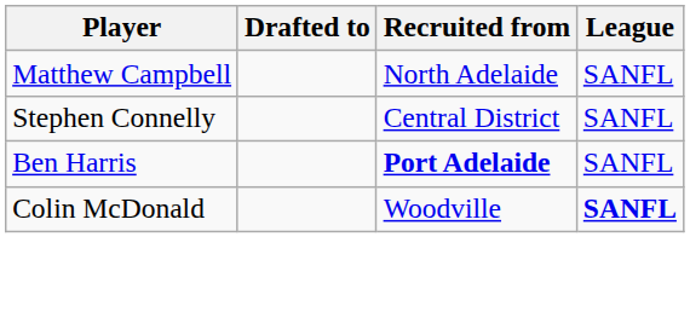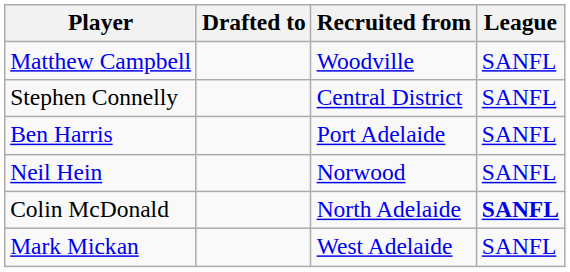Matthew Campbell | Recruited from: North Adelaide -> Woodville
Ben Harris | Recruited from: bold -> normal
+ row: Neil Hein | Norwood | SANFL
Colin McDonald | Recruited from: Woodville -> North Adelaide
+ row: Mark Mickan | West Adelaide | SANFL
